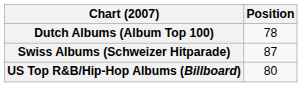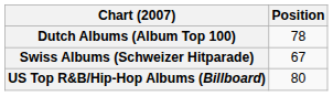Swiss Albums (Schweizer Hitparade) | Position: 87 -> 67
